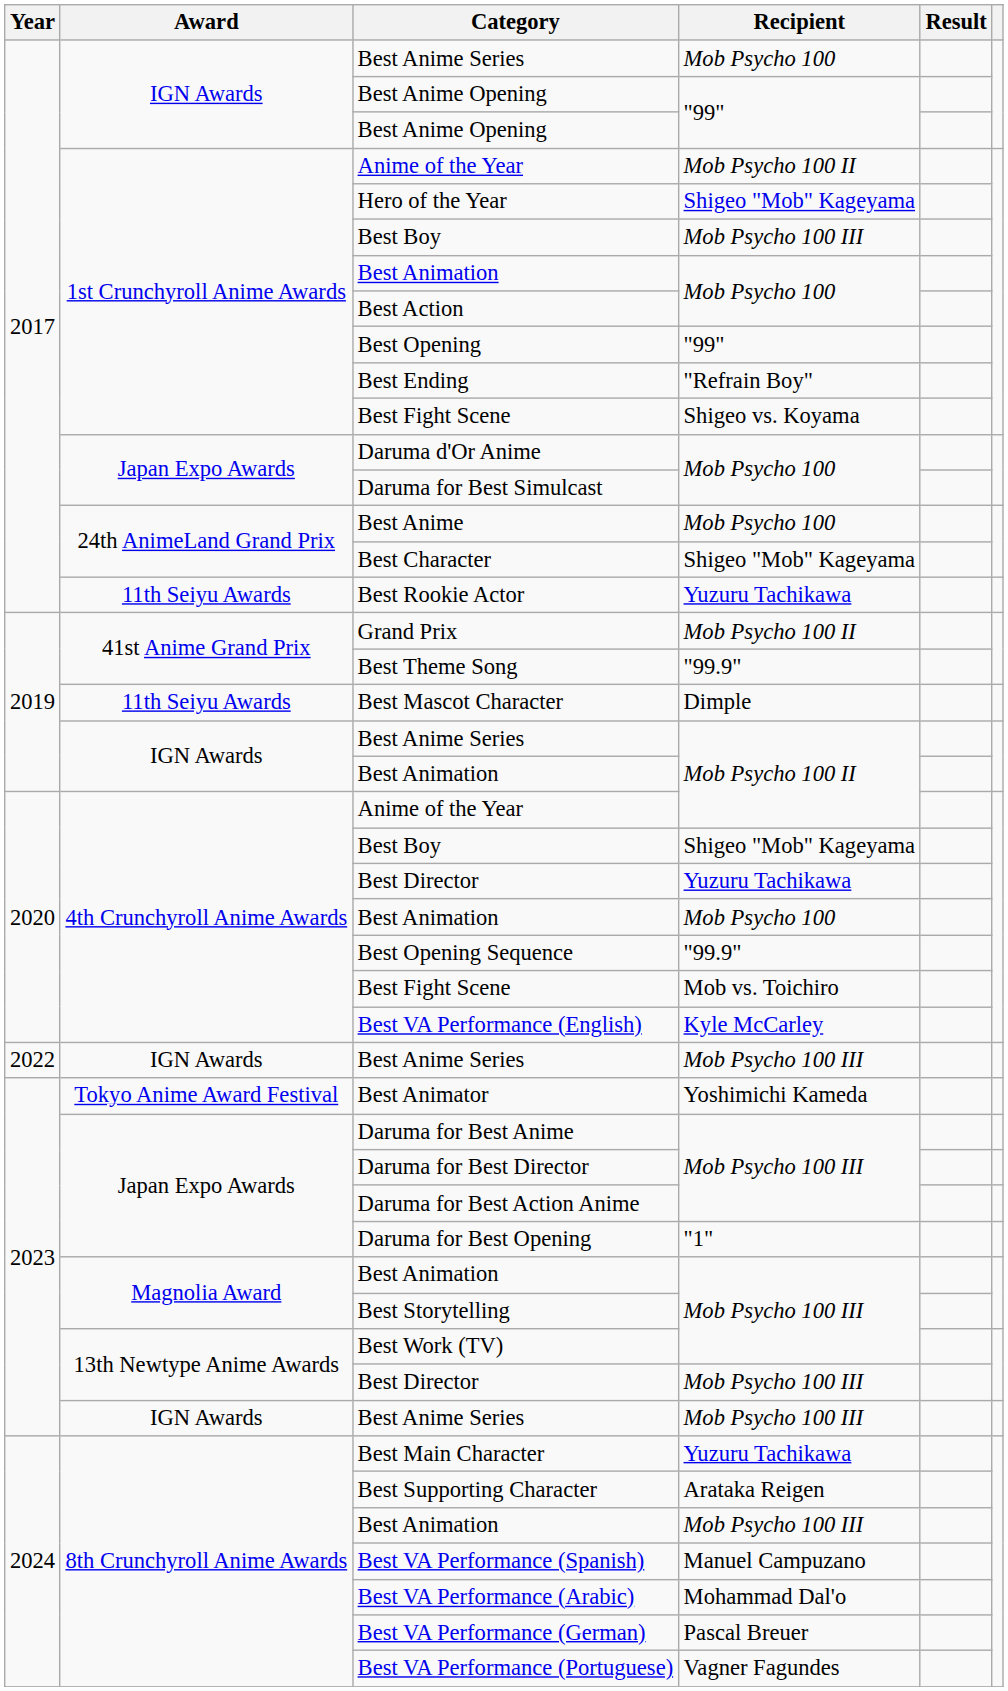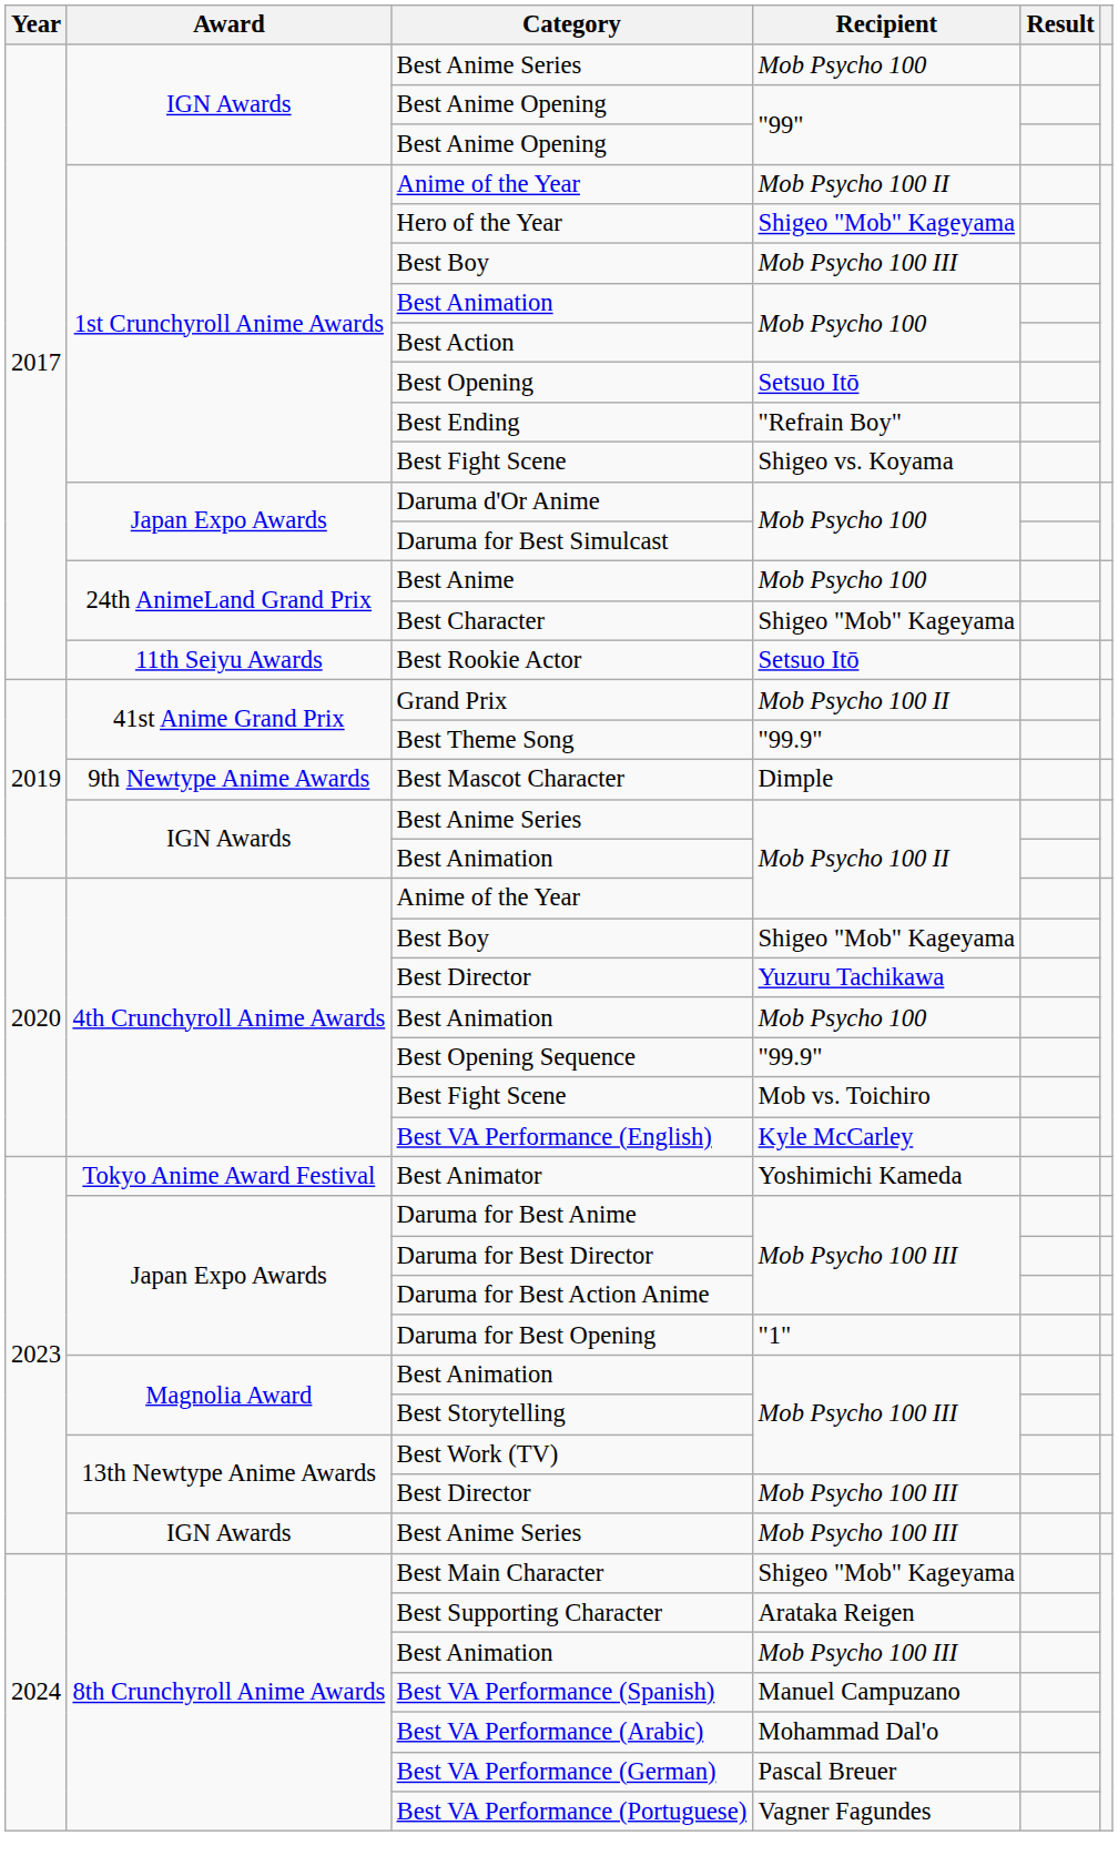Best Opening | Recipient: "99" -> Setsuo Itō
Best Rookie Actor | Recipient: Yuzuru Tachikawa -> Setsuo Itō
Best Mascot Character | Award: 11th Seiyu Awards -> 9th Newtype Anime Awards
- row: 2022 | IGN Awards | Best Anime Series | Mob Psycho 100 III
Best Main Character | Recipient: Yuzuru Tachikawa -> Shigeo "Mob" Kageyama
